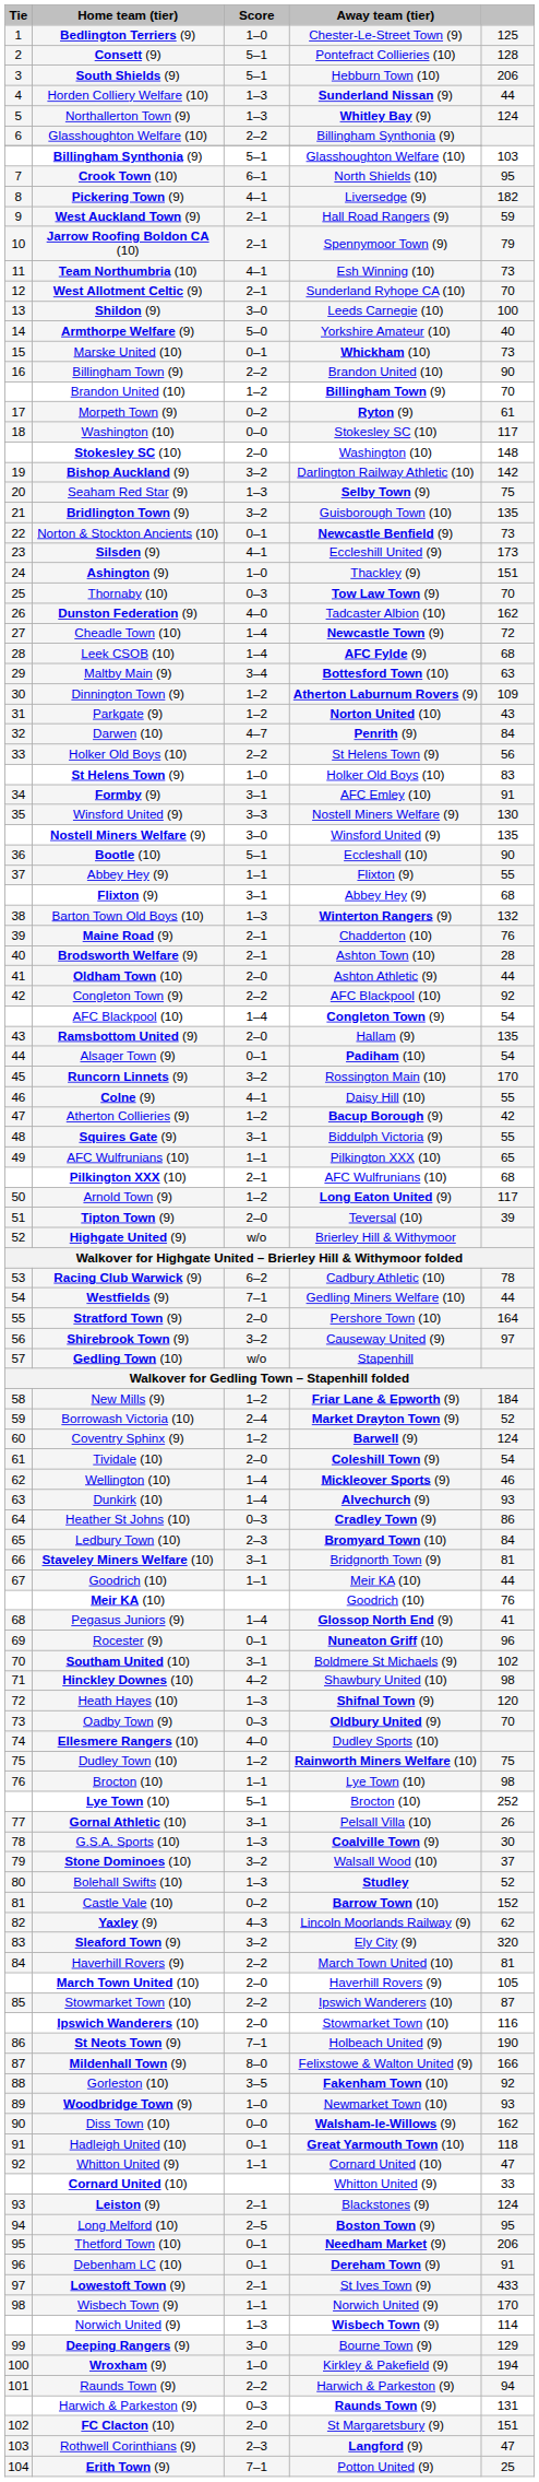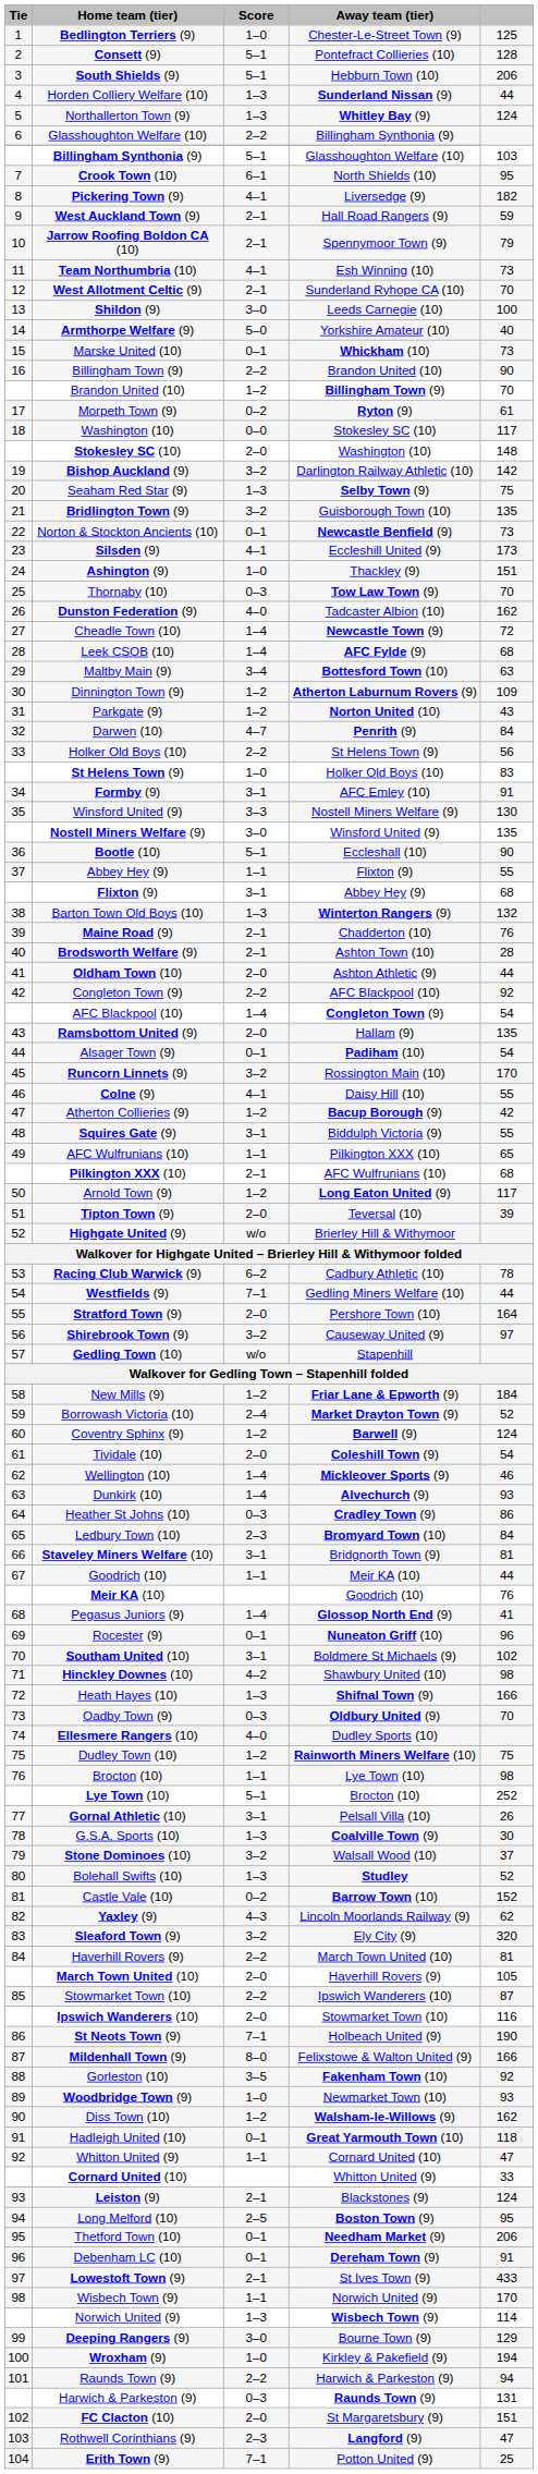Heath Hayes (10) | column 5: 120 -> 166
Diss Town (10) | Score: 0–0 -> 1–2
